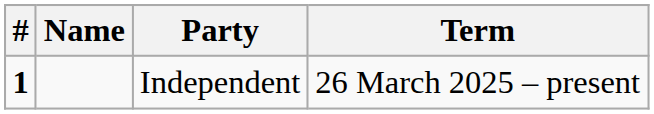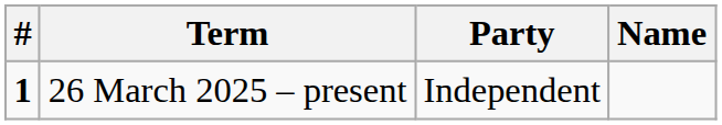columns swapped: Name <-> Term
